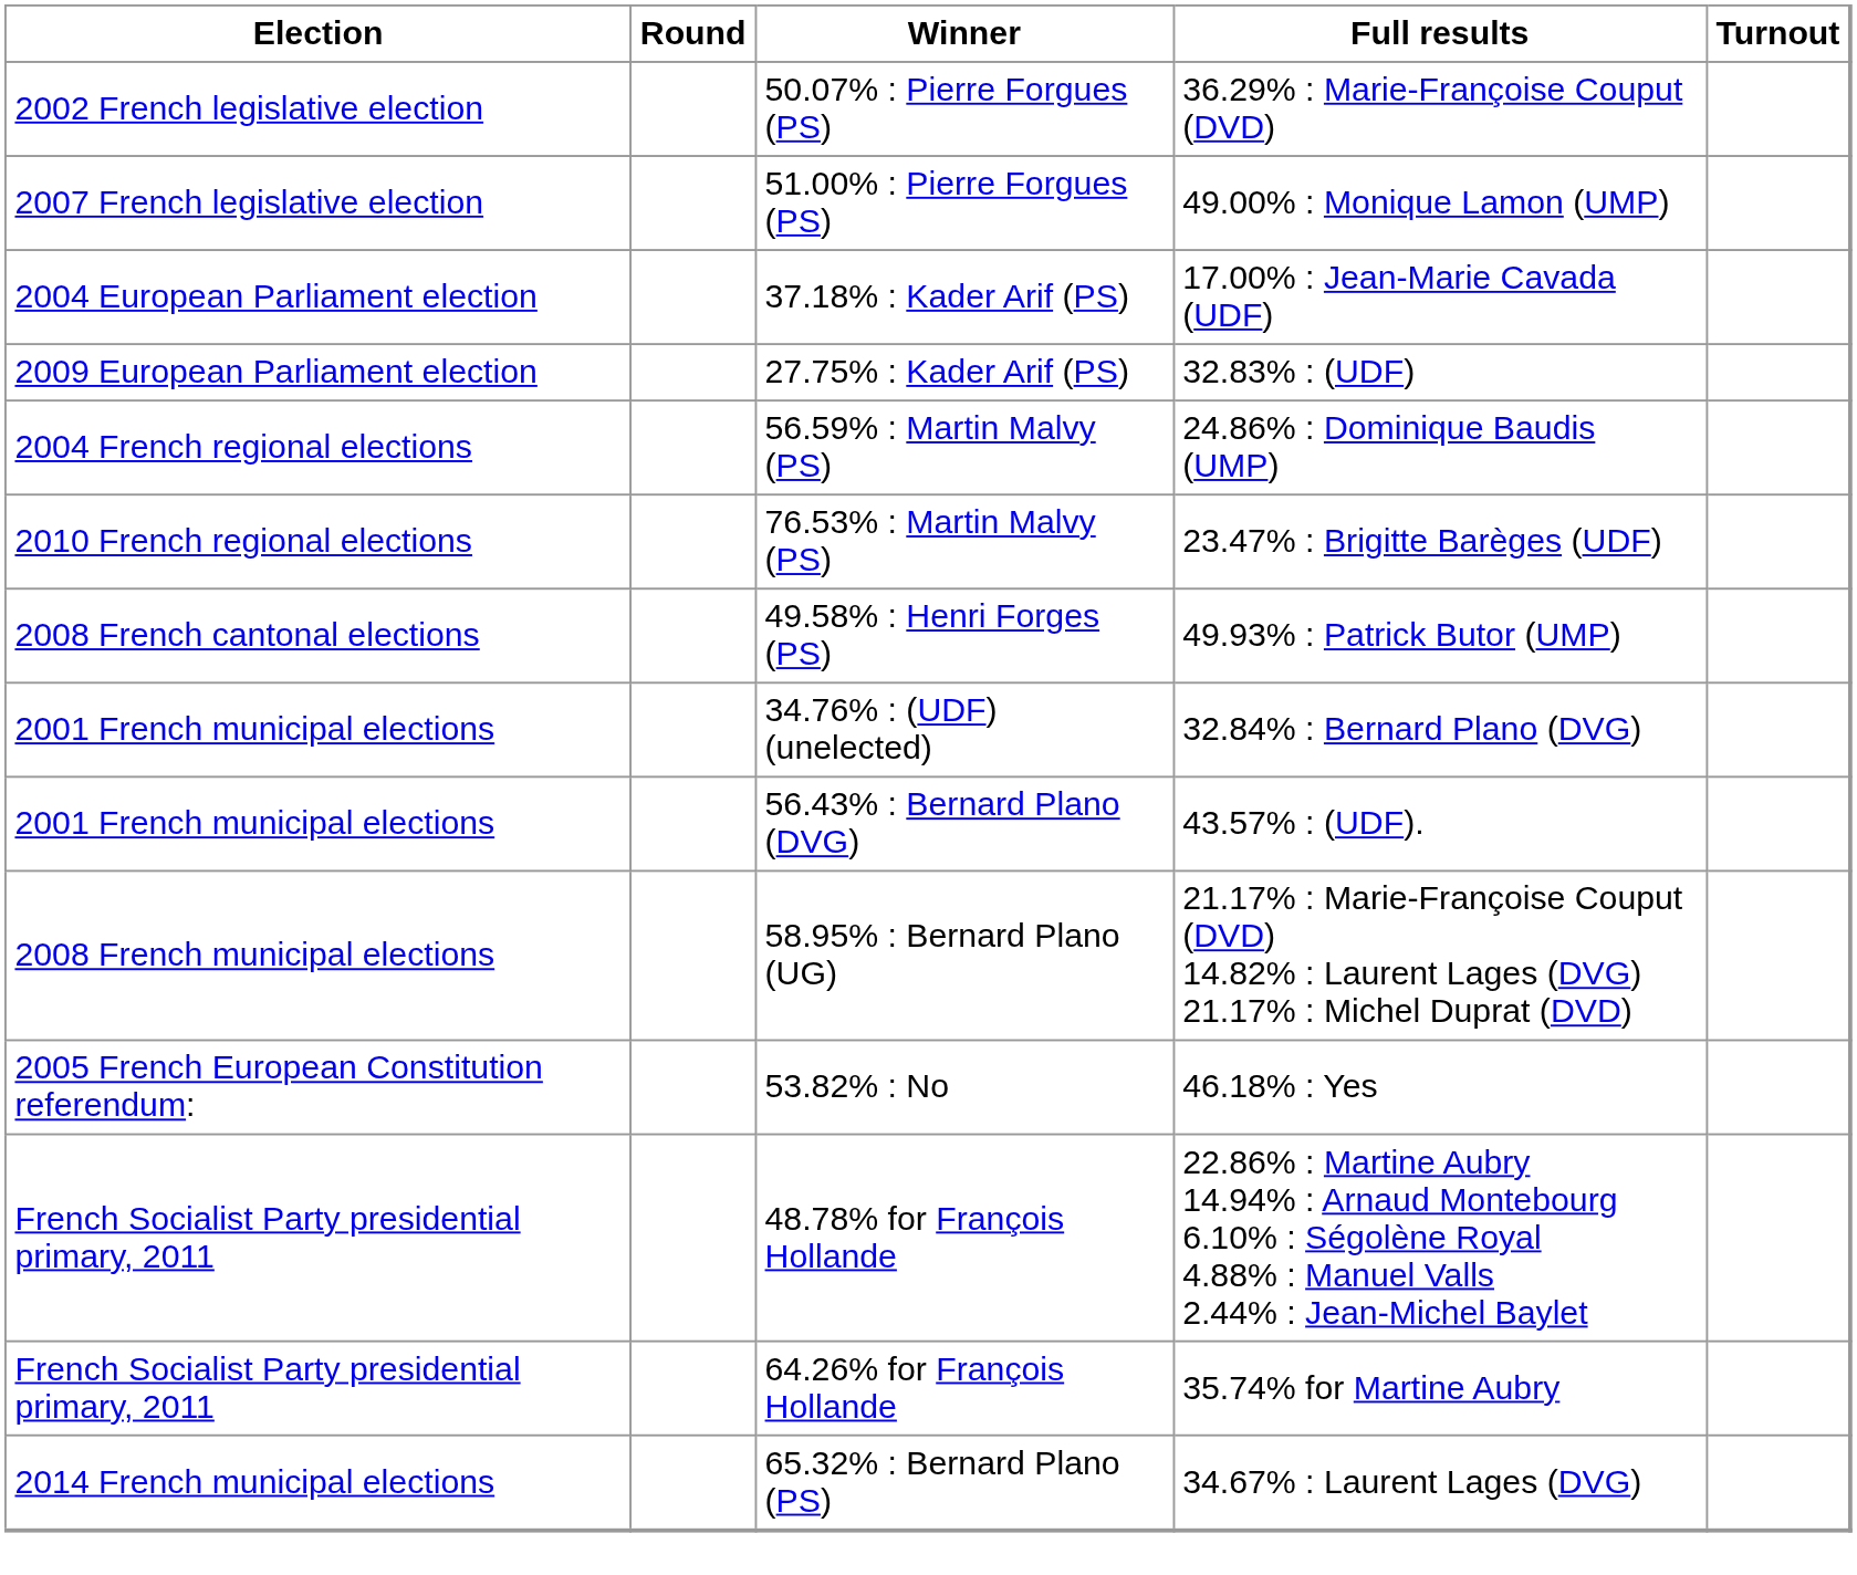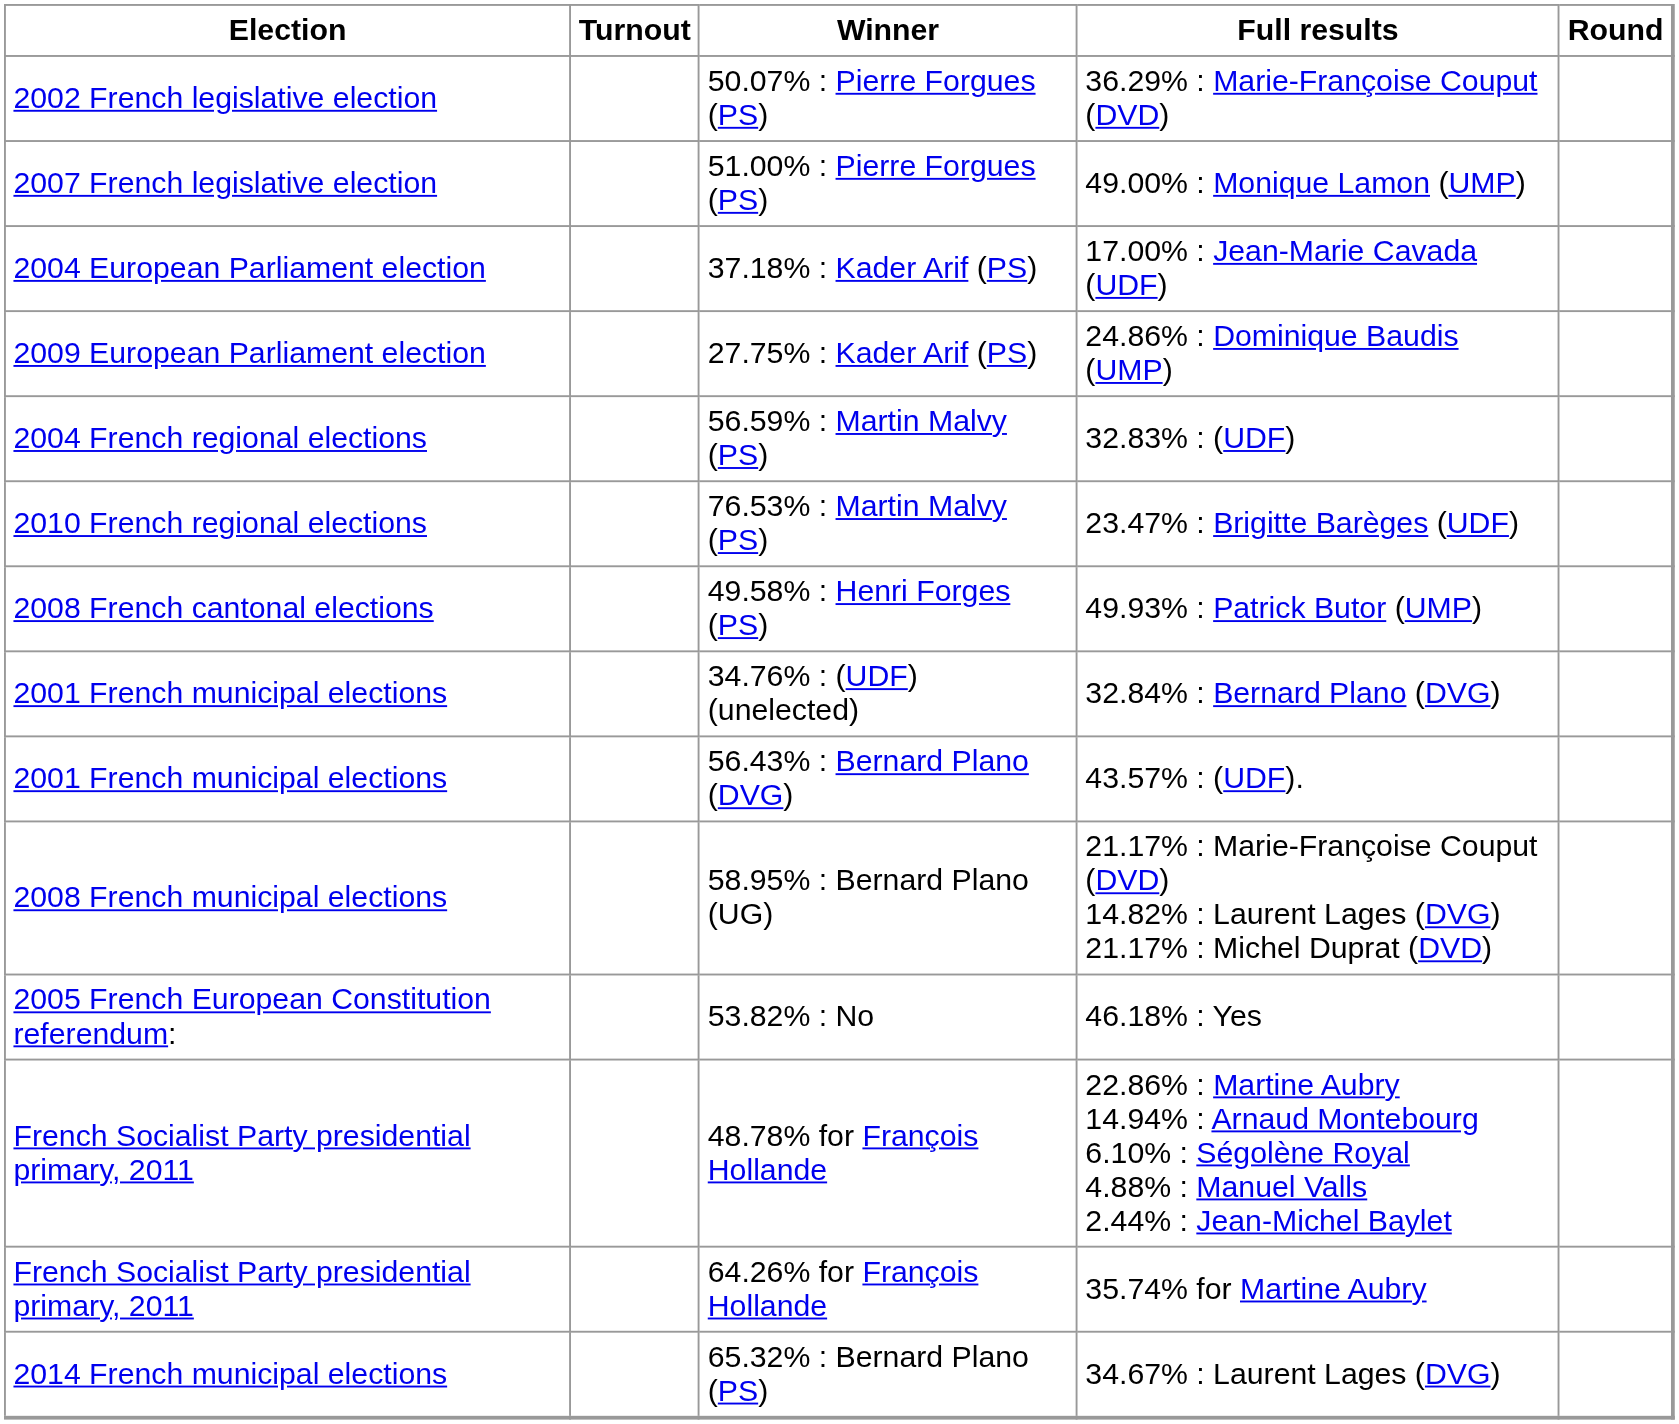columns swapped: Round <-> Turnout
27.75% : Kader Arif (PS) | Full results: 32.83% : (UDF) -> 24.86% : Dominique Baudis (UMP)
56.59% : Martin Malvy (PS) | Full results: 24.86% : Dominique Baudis (UMP) -> 32.83% : (UDF)
